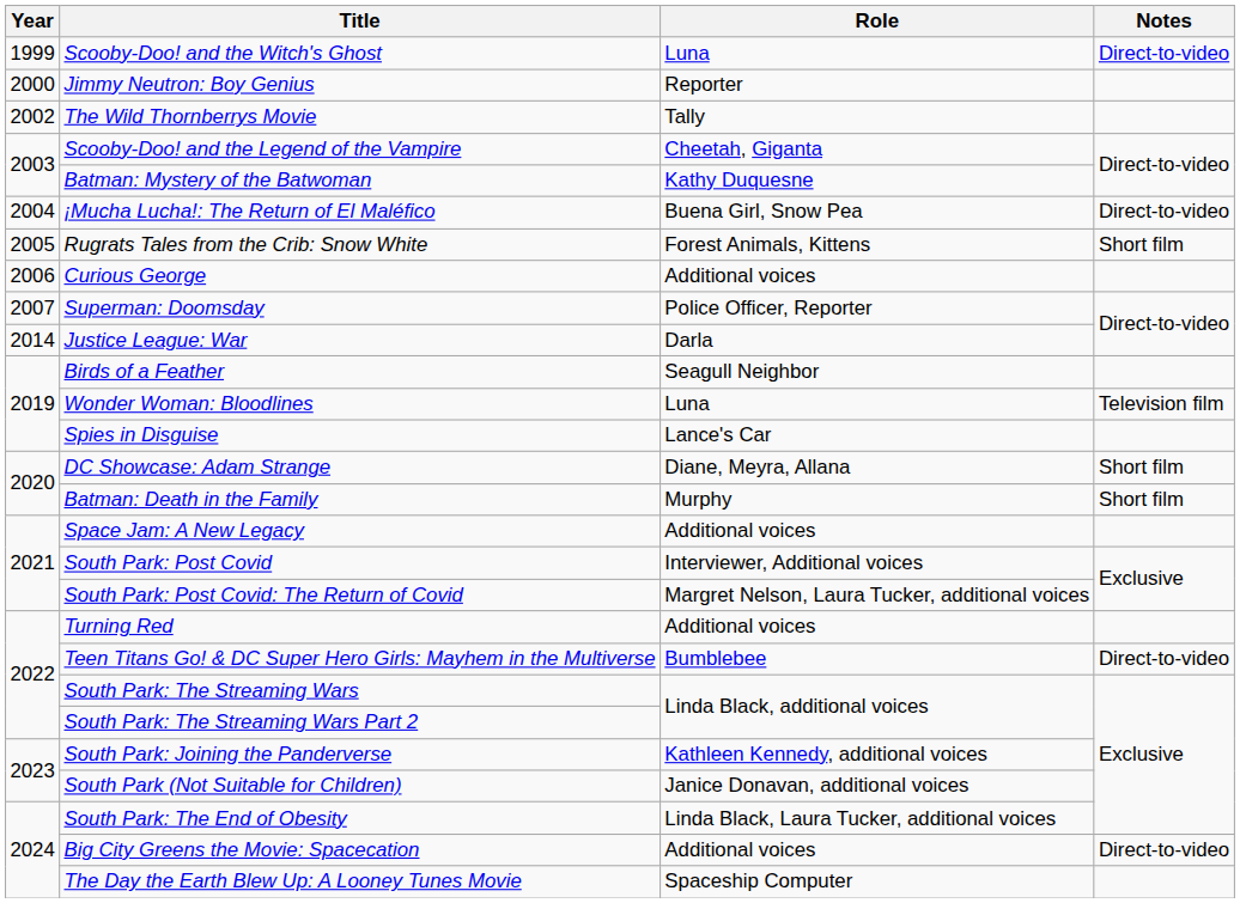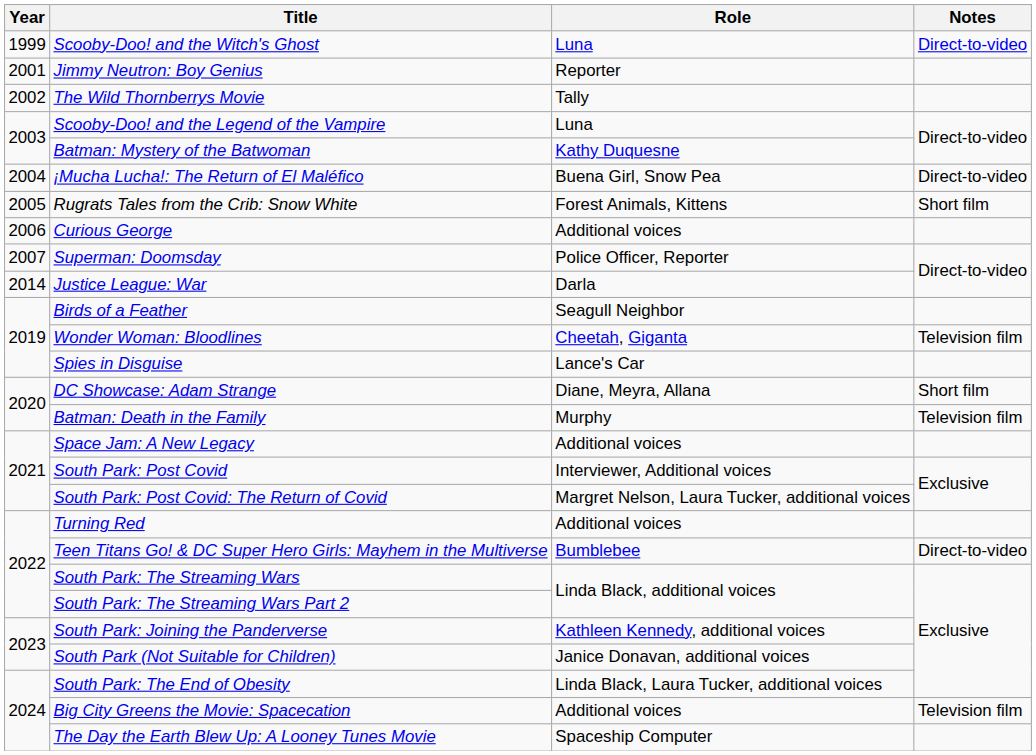Jimmy Neutron: Boy Genius | Year: 2000 -> 2001
Scooby-Doo! and the Legend of the Vampire | Role: Cheetah, Giganta -> Luna
Wonder Woman: Bloodlines | Role: Luna -> Cheetah, Giganta
Batman: Death in the Family | Notes: Short film -> Television film
Big City Greens the Movie: Spacecation | Notes: Direct-to-video -> Television film
